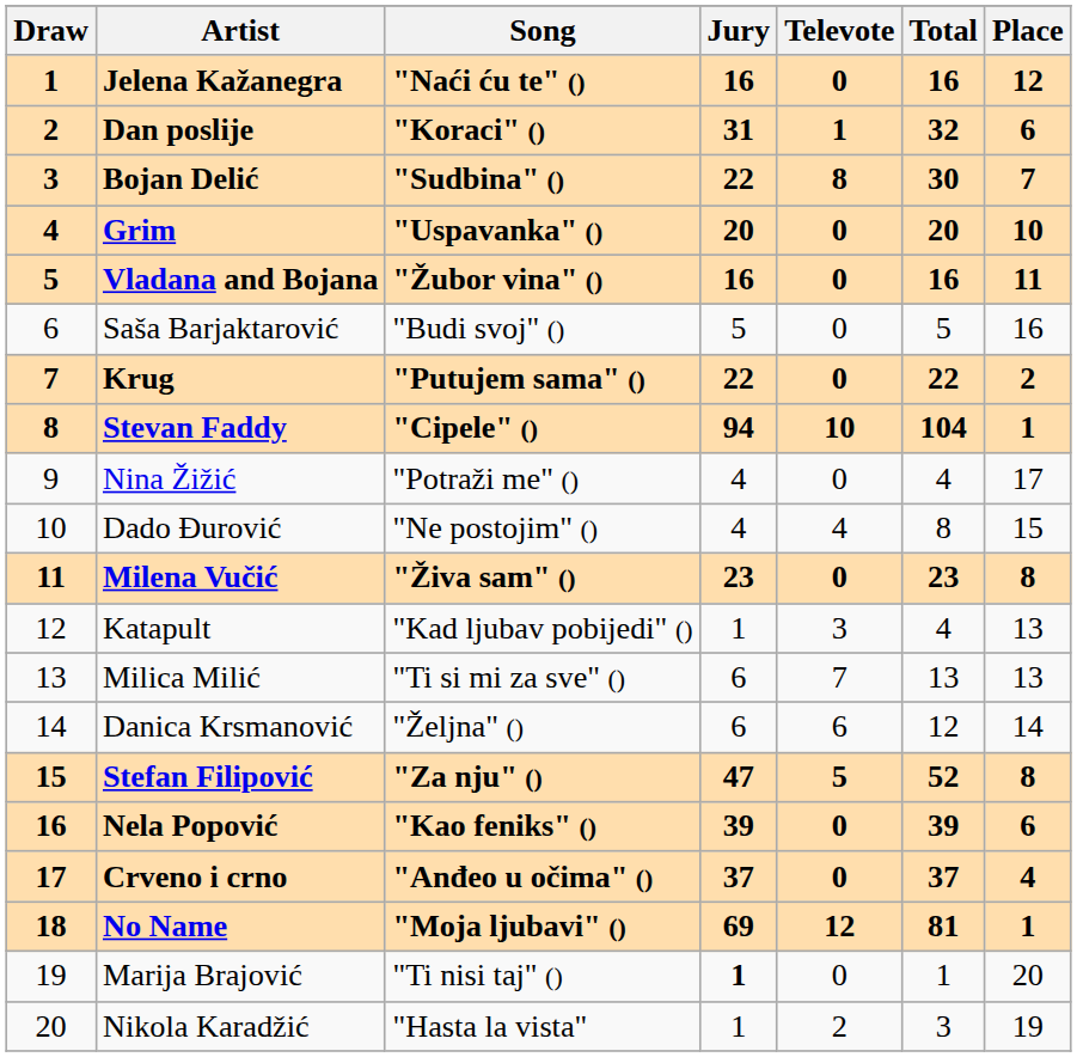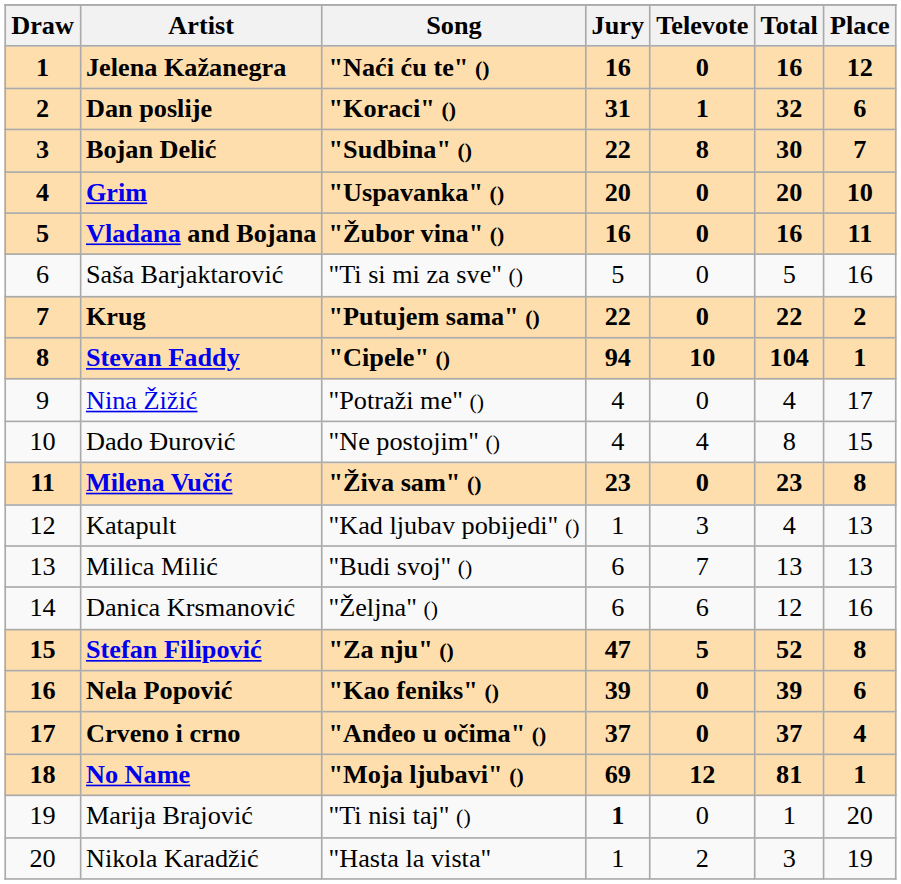Saša Barjaktarović | Song: "Budi svoj" () -> "Ti si mi za sve" ()
Milica Milić | Song: "Ti si mi za sve" () -> "Budi svoj" ()
Danica Krsmanović | Place: 14 -> 16
